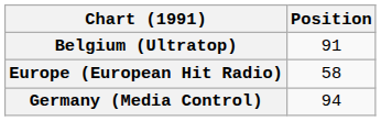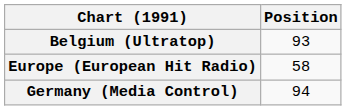Belgium (Ultratop) | Position: 91 -> 93
